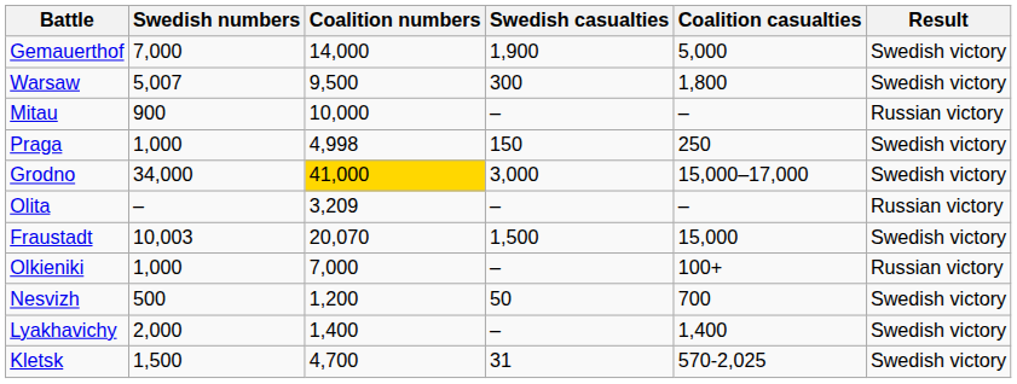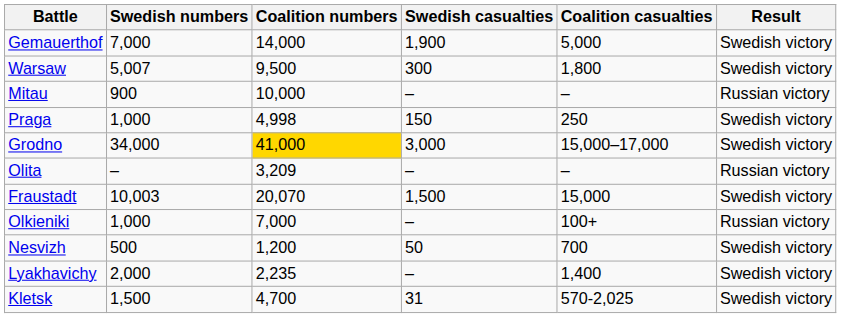Lyakhavichy | Coalition numbers: 1,400 -> 2,235
